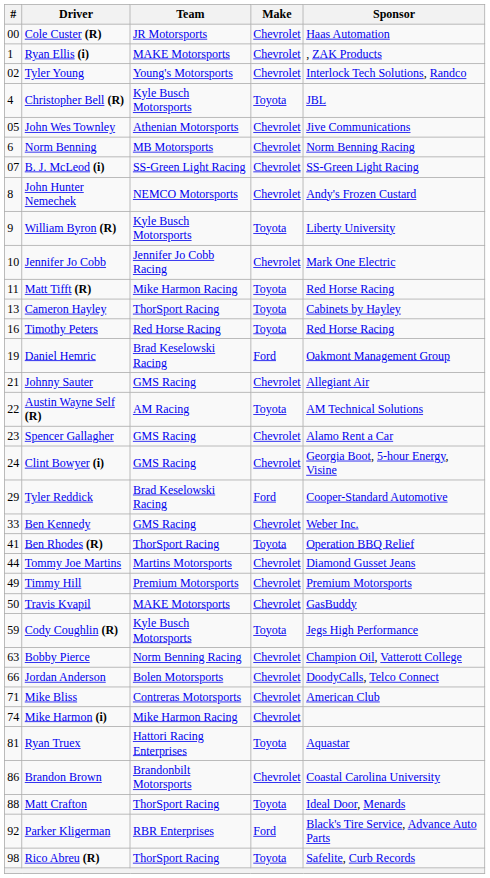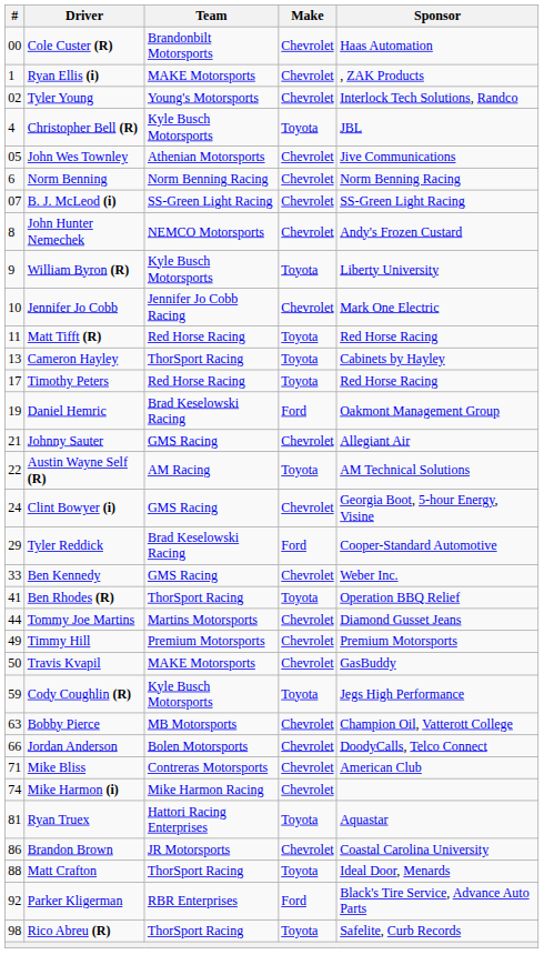Cole Custer (R) | Team: JR Motorsports -> Brandonbilt Motorsports
Norm Benning | Team: MB Motorsports -> Norm Benning Racing
Matt Tifft (R) | Team: Mike Harmon Racing -> Red Horse Racing
Timothy Peters | #: 16 -> 17
- row: 23 | Spencer Gallagher | GMS Racing | Chevrolet | Alamo Rent a Car
Bobby Pierce | Team: Norm Benning Racing -> MB Motorsports
Brandon Brown | Team: Brandonbilt Motorsports -> JR Motorsports
